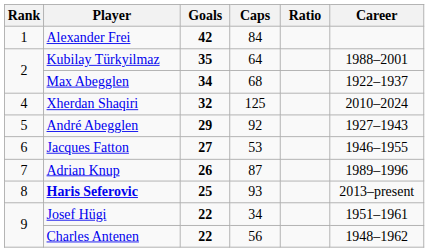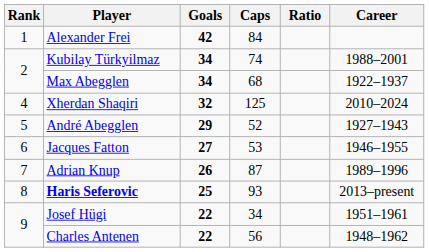Kubilay Türkyilmaz | Goals: 35 -> 34
Kubilay Türkyilmaz | Caps: 64 -> 74
André Abegglen | Caps: 92 -> 52
